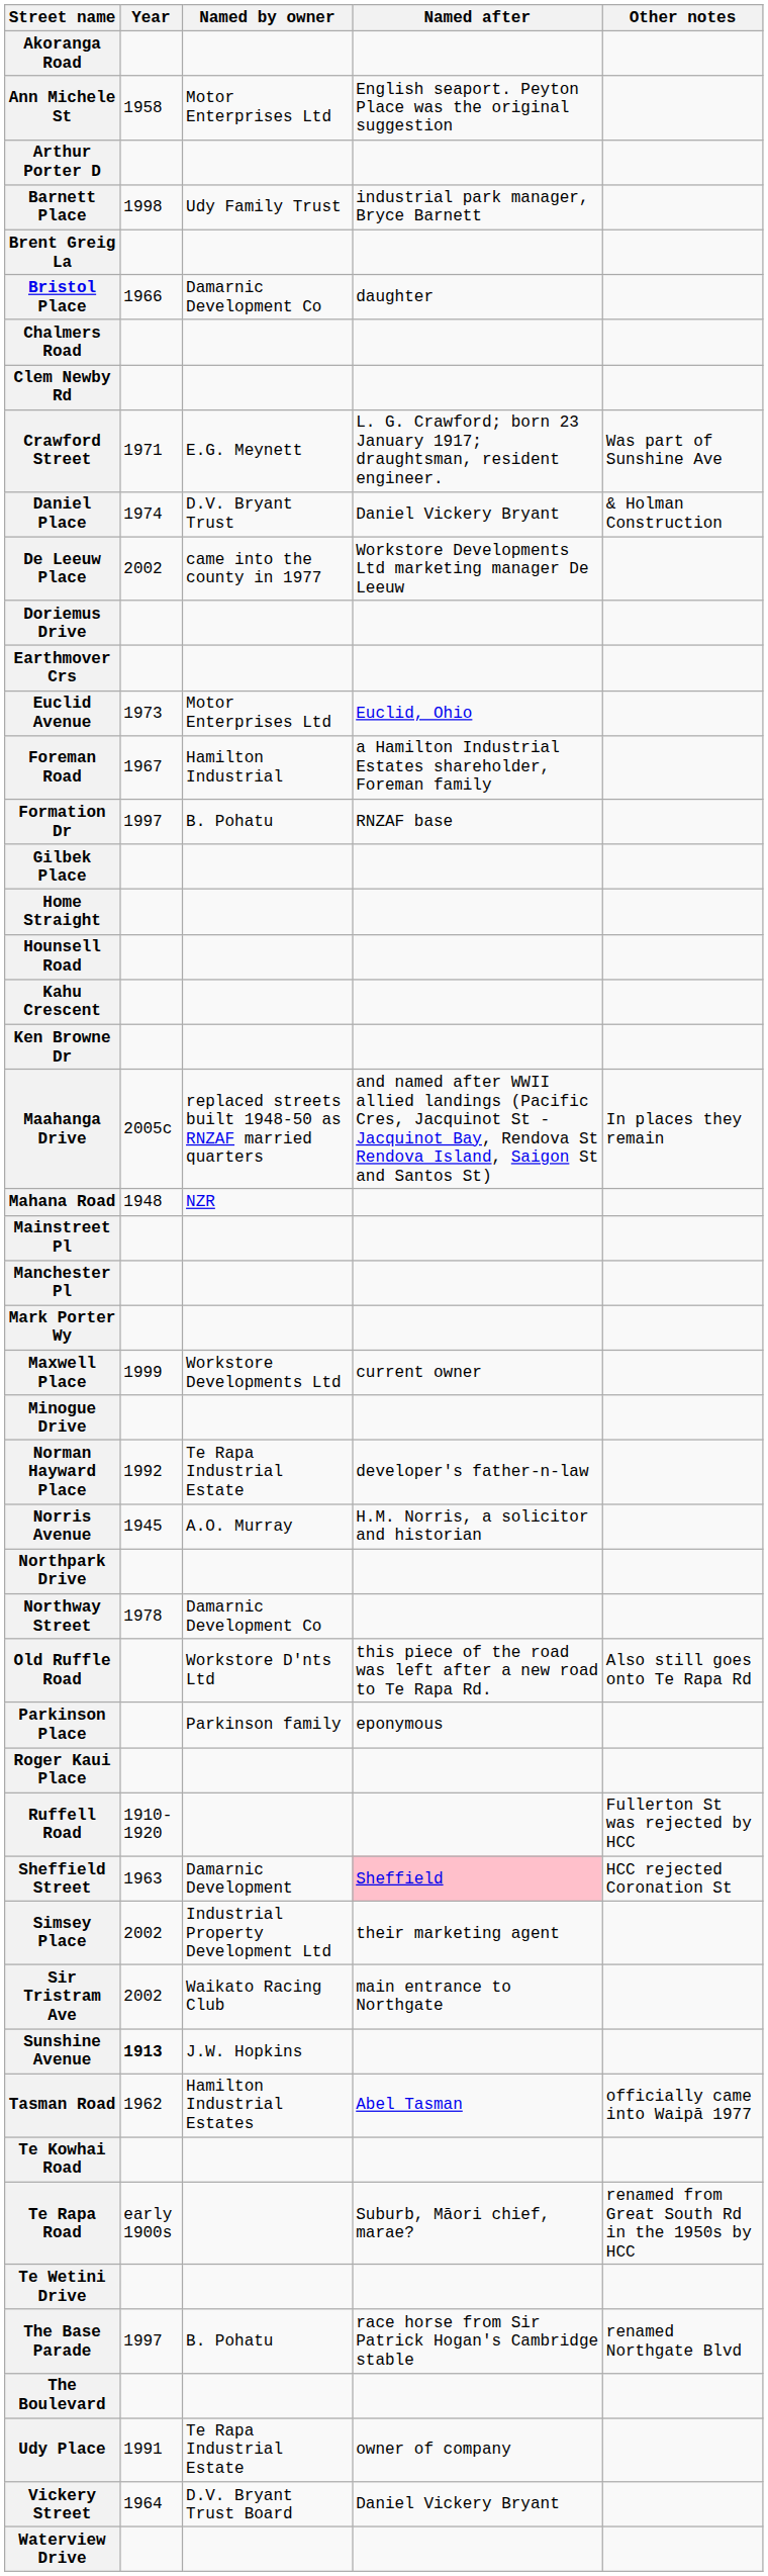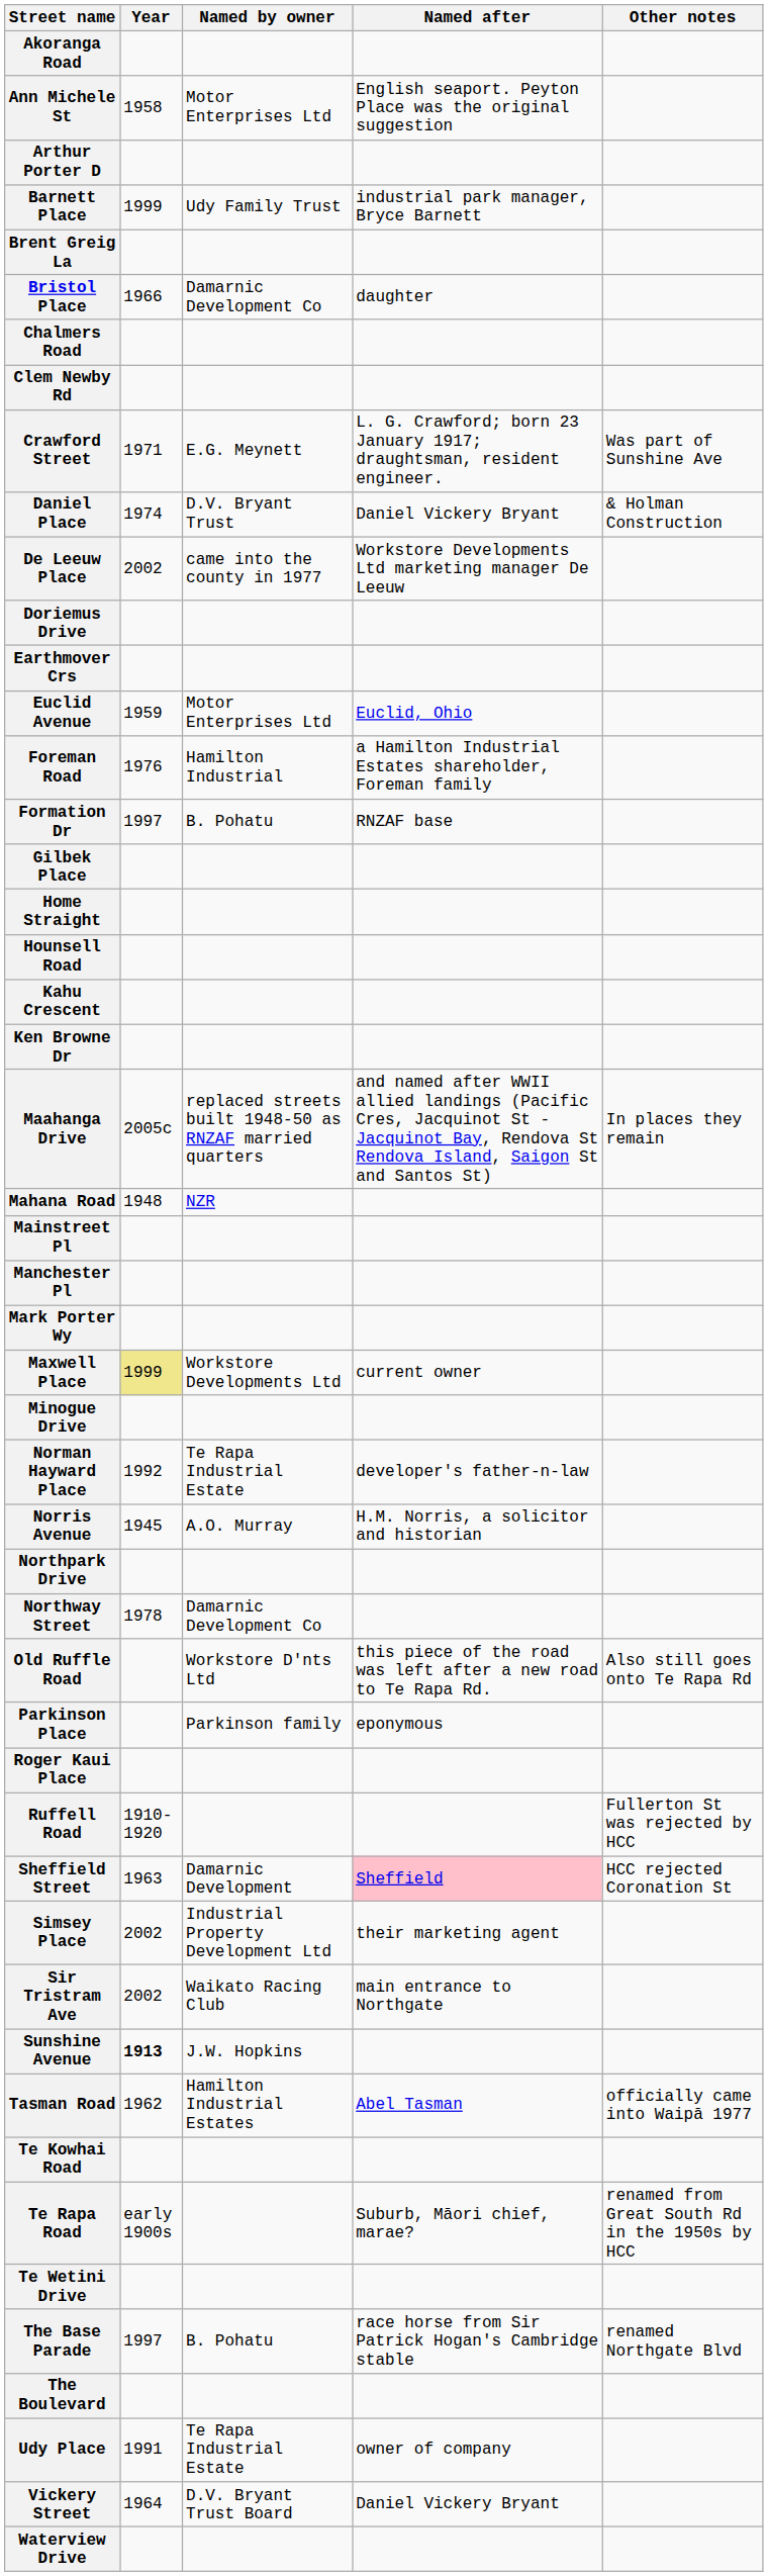Barnett Place | Year: 1998 -> 1999
Euclid Avenue | Year: 1973 -> 1959
Foreman Road | Year: 1967 -> 1976
Maxwell Place | Year: no background -> khaki background
